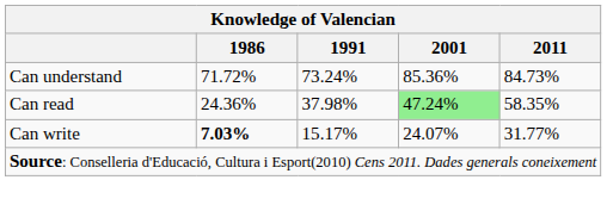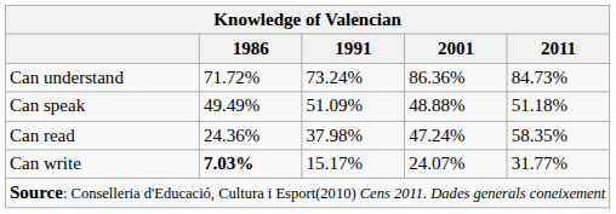Can understand | 2001: 85.36% -> 86.36%
+ row: Can speak | 49.49% | 51.09% | 48.88% | 51.18%
Can read | 2001: lightgreen background -> no background
